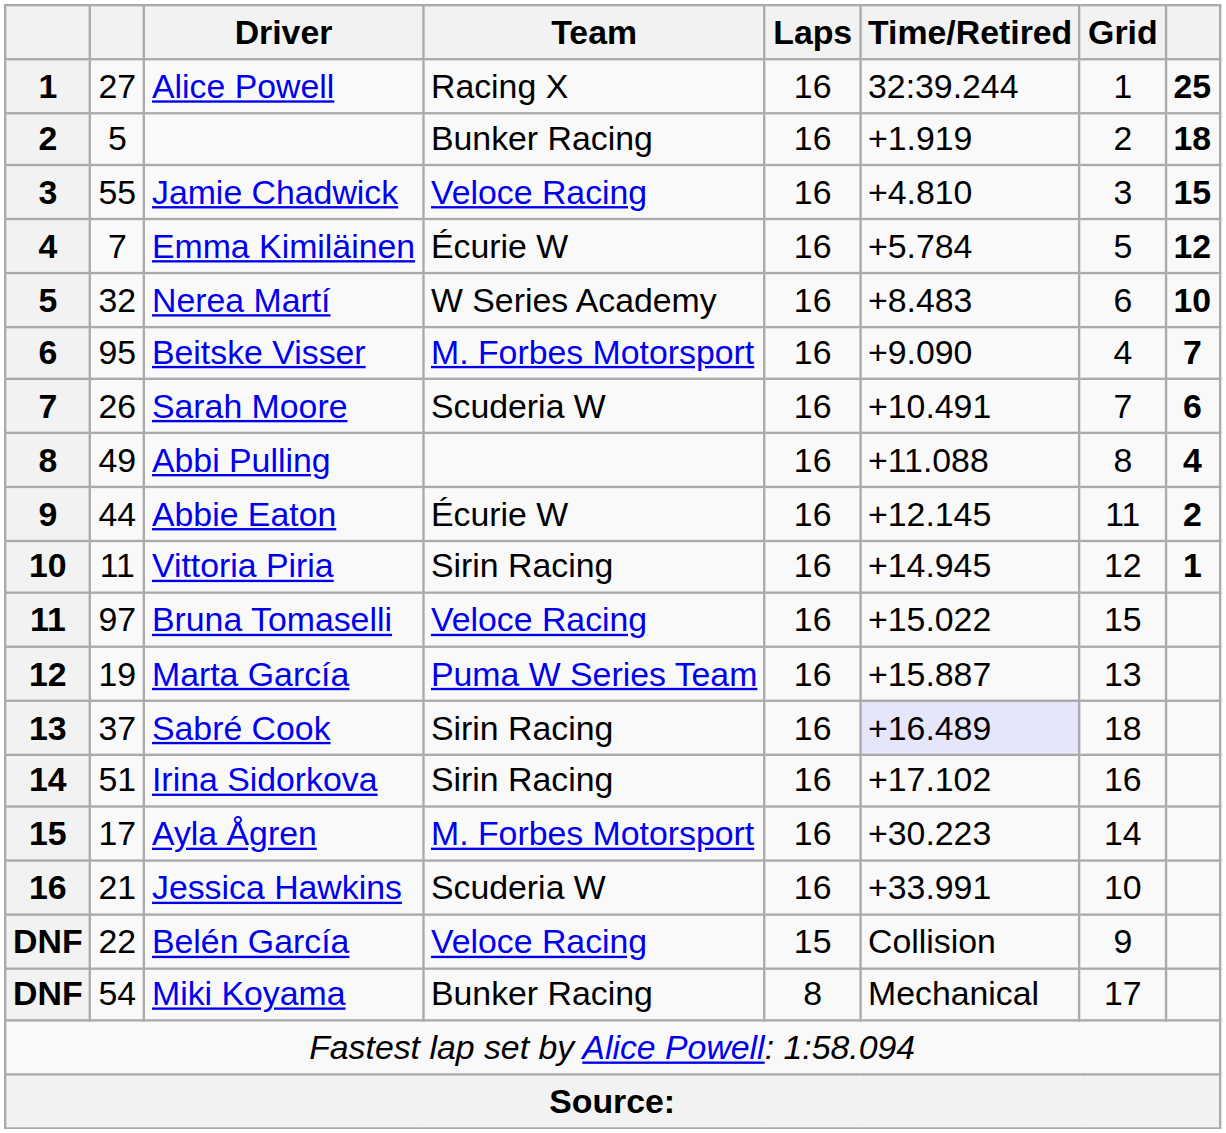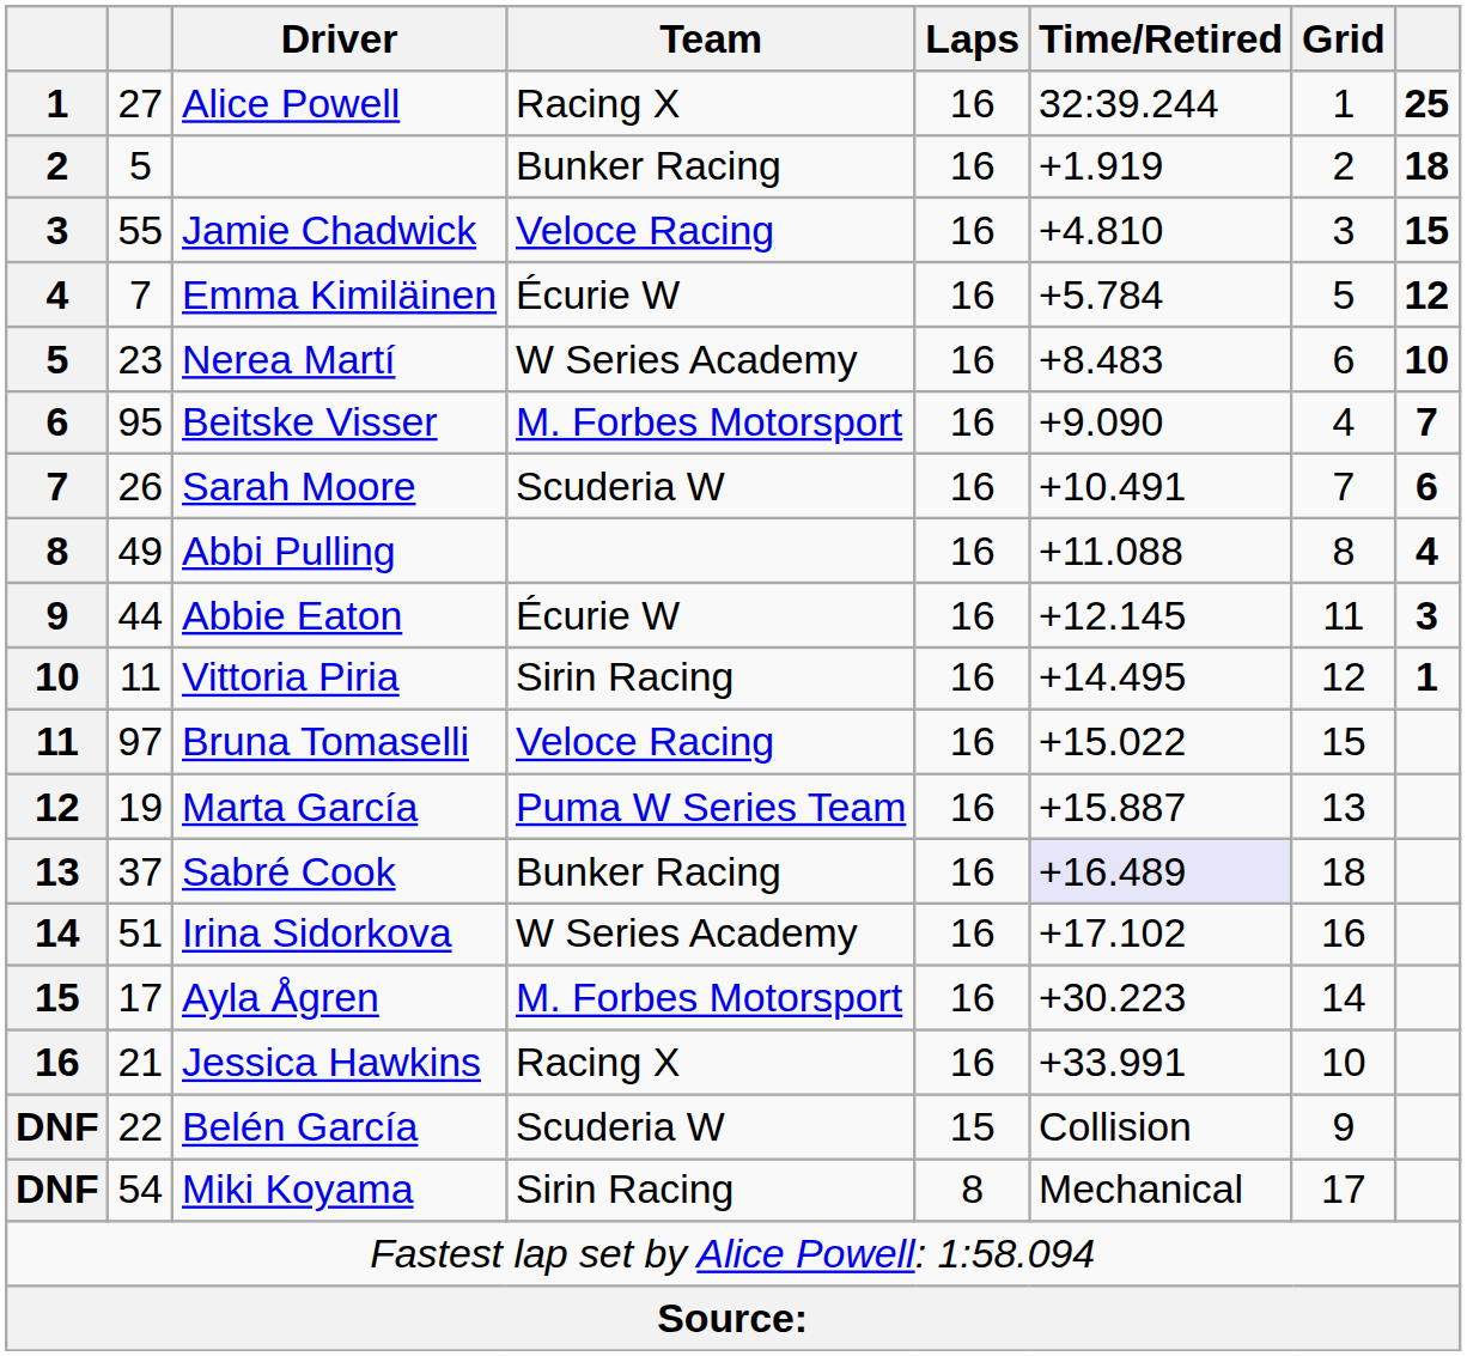Nerea Martí | column 2: 32 -> 23
Abbie Eaton | column 8: 2 -> 3
Vittoria Piria | Time/Retired: +14.945 -> +14.495
Sabré Cook | Team: Sirin Racing -> Bunker Racing
Irina Sidorkova | Team: Sirin Racing -> W Series Academy
Jessica Hawkins | Team: Scuderia W -> Racing X
Belén García | Team: Veloce Racing -> Scuderia W
Miki Koyama | Team: Bunker Racing -> Sirin Racing
